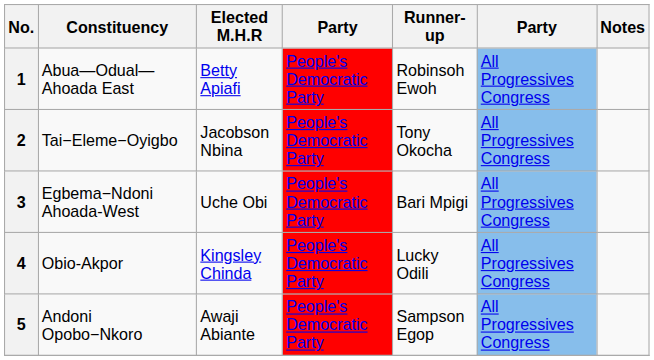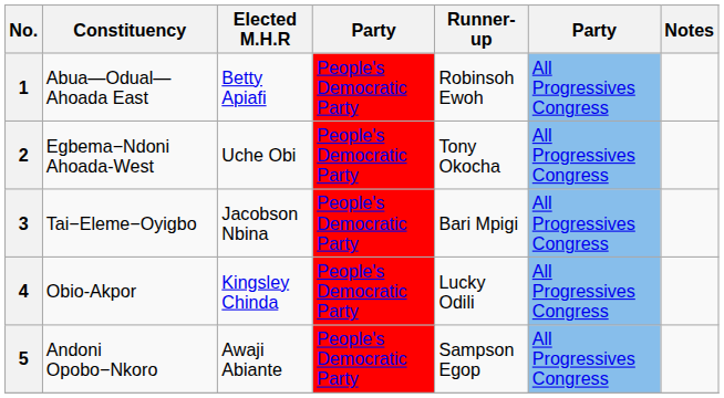2 | Constituency: Tai−Eleme−Oyigbo -> Egbema−Ndoni Ahoada-West
2 | Elected M.H.R: Jacobson Nbina -> Uche Obi
3 | Constituency: Egbema−Ndoni Ahoada-West -> Tai−Eleme−Oyigbo
3 | Elected M.H.R: Uche Obi -> Jacobson Nbina
